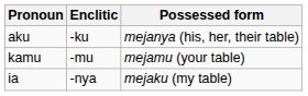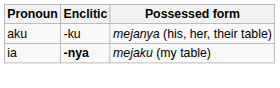- row: kamu | -mu | mejamu (your table)
ia | Enclitic: normal -> bold
